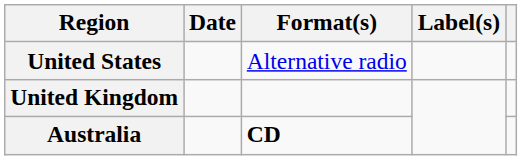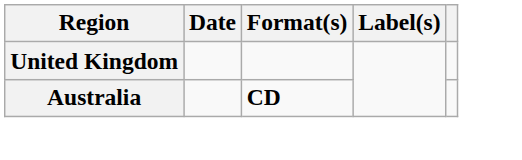- row: United States | Alternative radio
